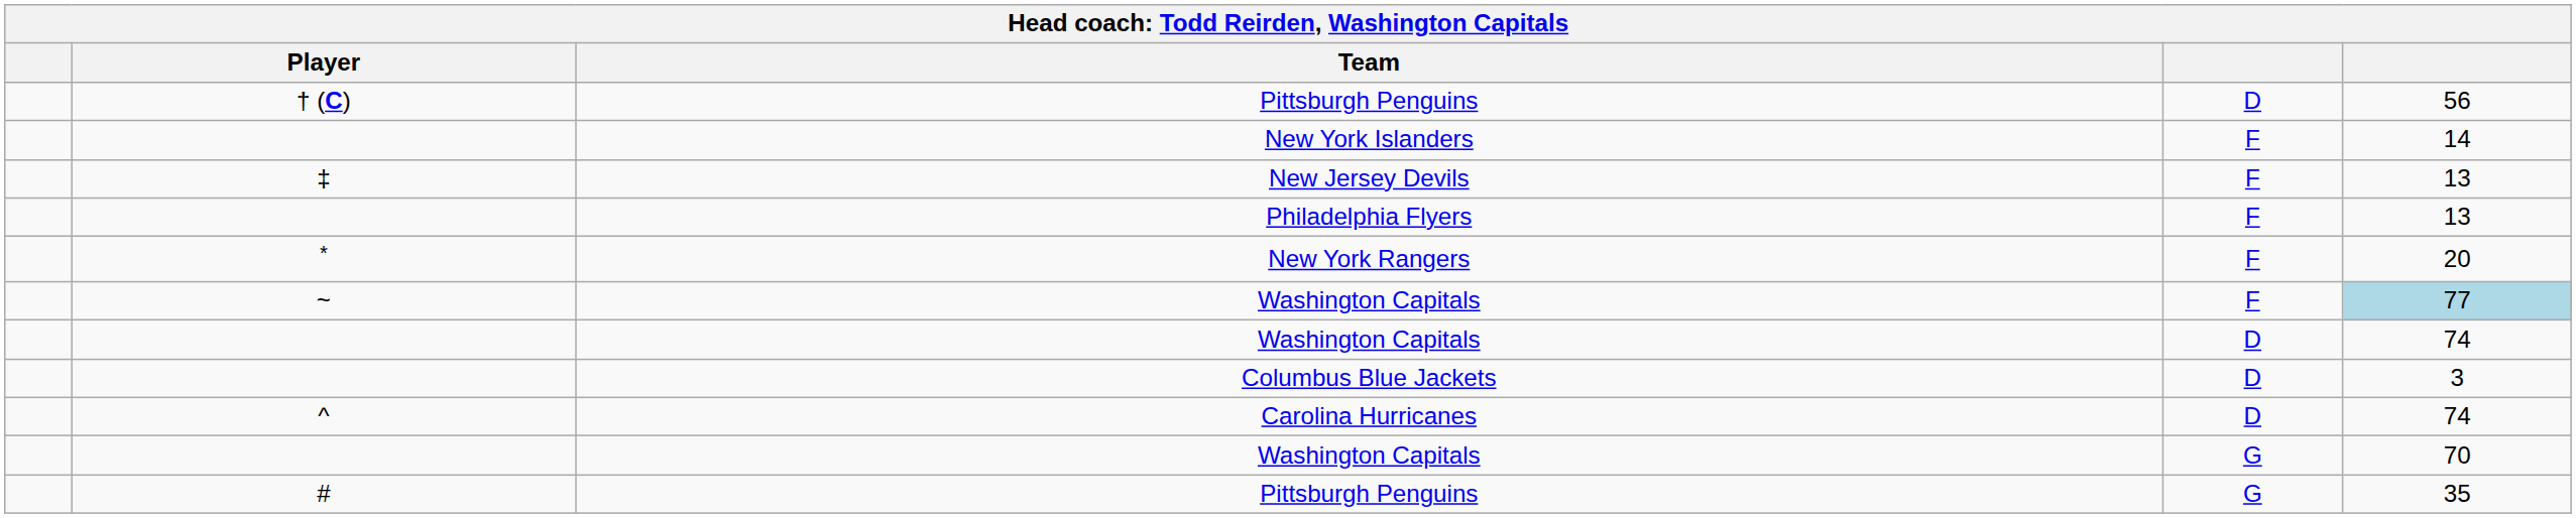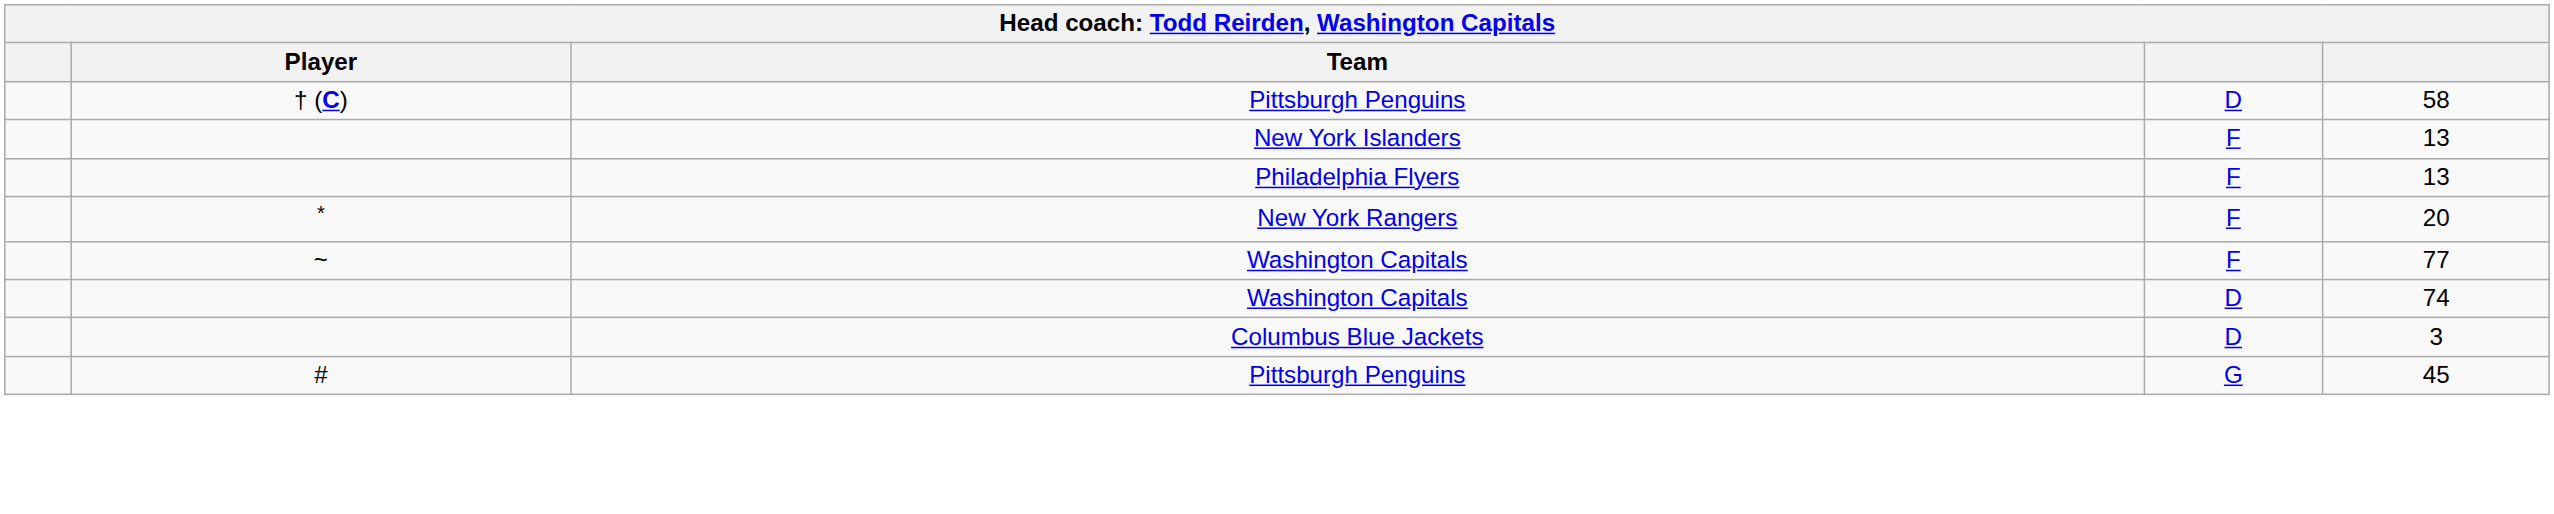Pittsburgh Penguins / D | column 5: 56 -> 58
New York Islanders | column 5: 14 -> 13
- row: ‡ | New Jersey Devils | F | 13
Washington Capitals / F | column 5: lightblue background -> no background
- row: ^ | Carolina Hurricanes | D | 74
- row: Washington Capitals | G | 70
Pittsburgh Penguins / G | column 5: 35 -> 45
